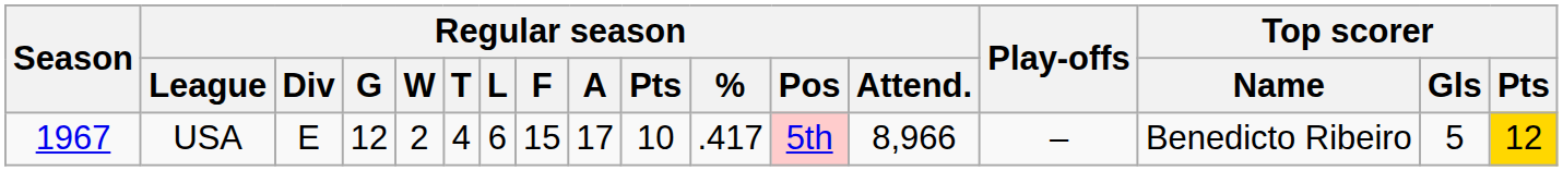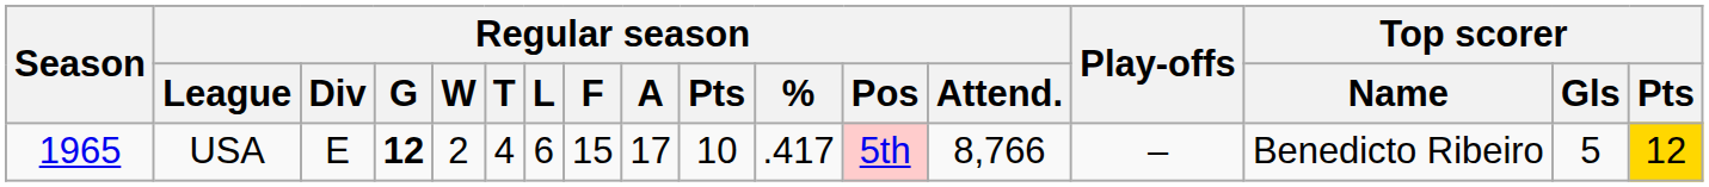USA | Season: 1967 -> 1965
USA | Regular season / G: normal -> bold
USA | Regular season / Attend.: 8,966 -> 8,766
